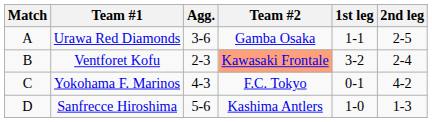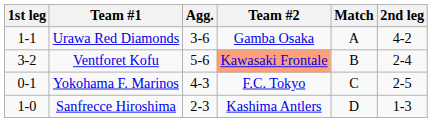columns swapped: Match <-> 1st leg
Urawa Red Diamonds | 2nd leg: 2-5 -> 4-2
Ventforet Kofu | Agg.: 2-3 -> 5-6
Yokohama F. Marinos | 2nd leg: 4-2 -> 2-5
Sanfrecce Hiroshima | Agg.: 5-6 -> 2-3
